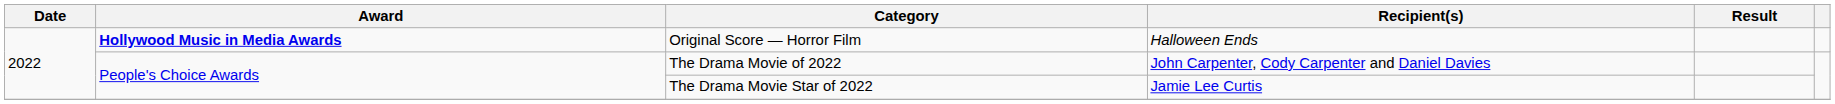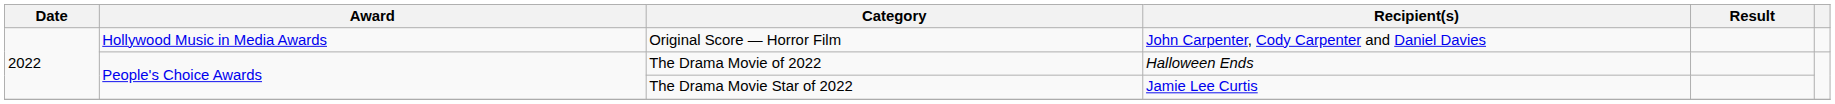Original Score — Horror Film | Award: bold -> normal
Original Score — Horror Film | Recipient(s): Halloween Ends -> John Carpenter, Cody Carpenter and Daniel Davies
The Drama Movie of 2022 | Recipient(s): John Carpenter, Cody Carpenter and Daniel Davies -> Halloween Ends
